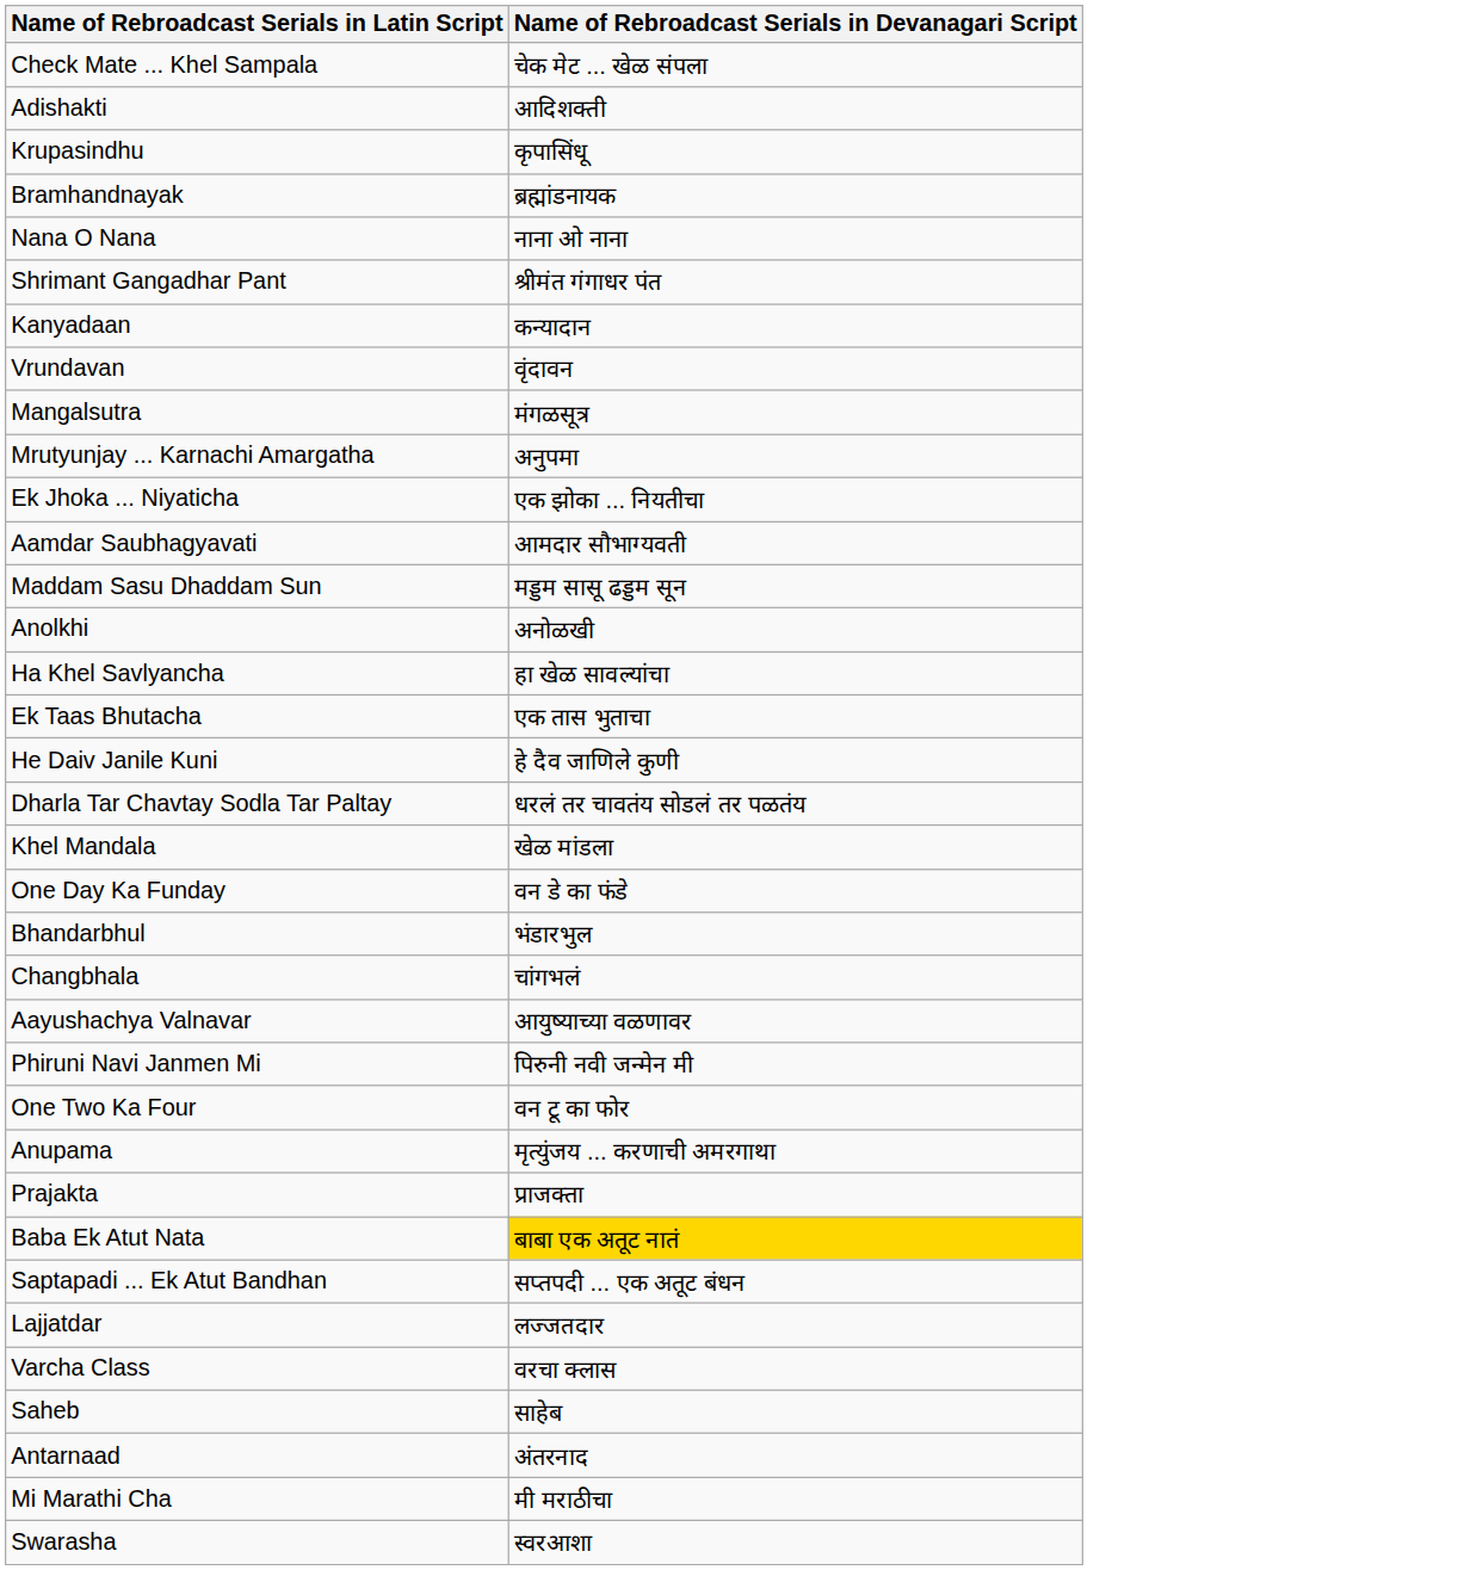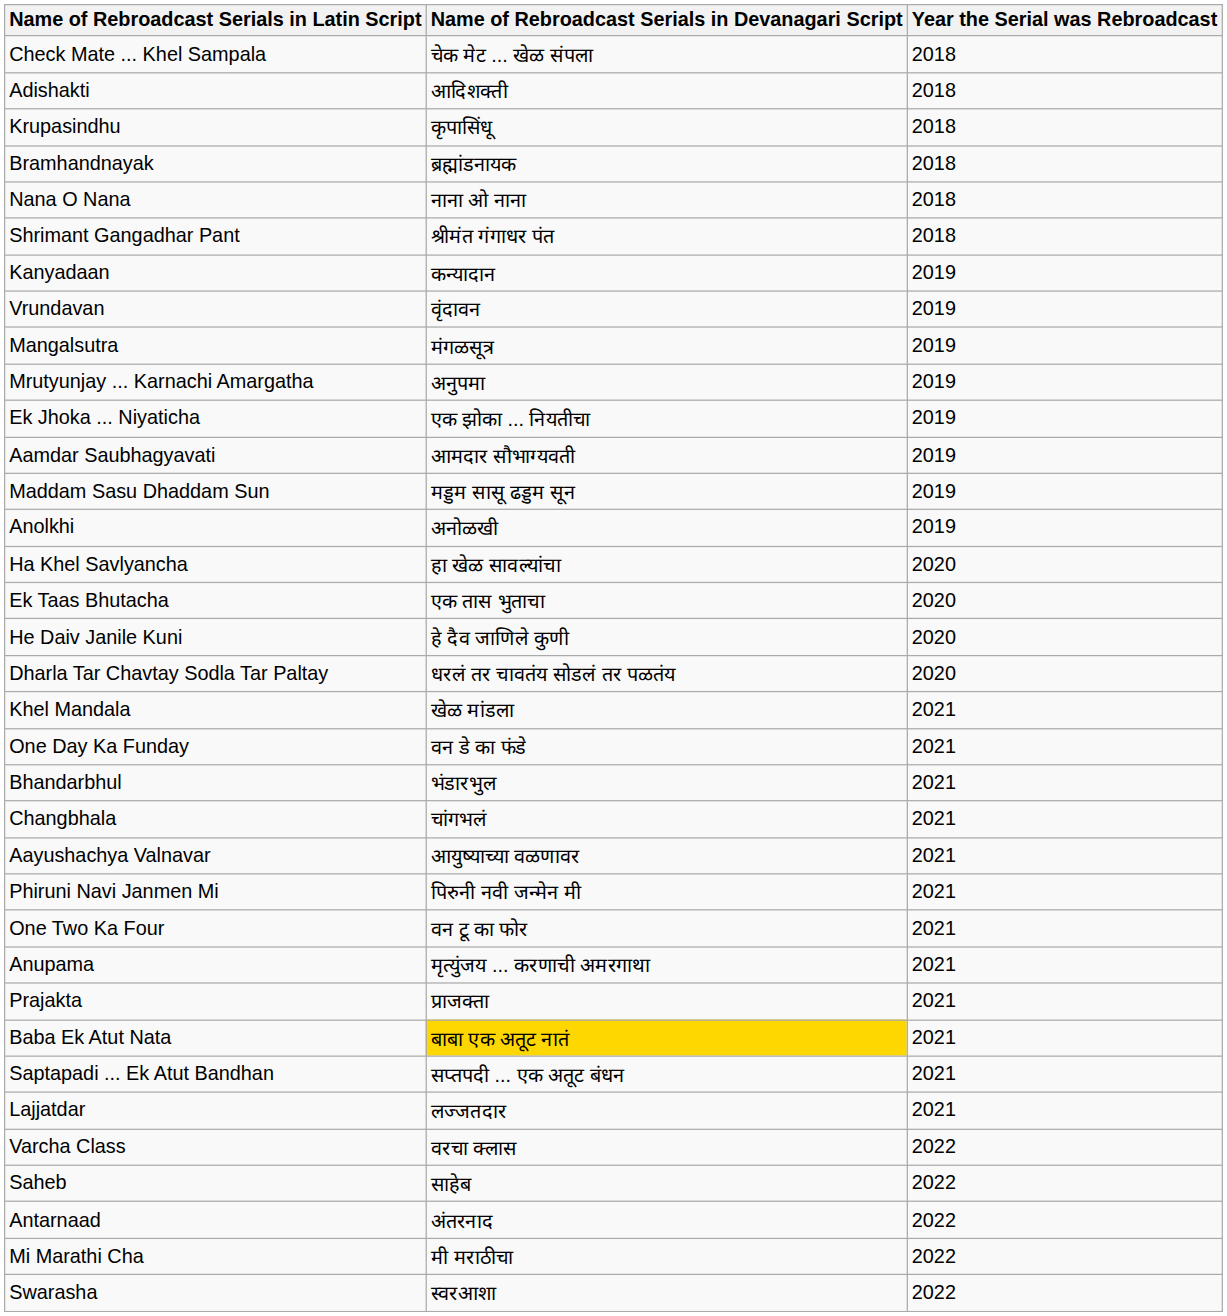+ column: Year the Serial was Rebroadcast | 2018 | 2018 | 2018 | 2018 | 2018 | 2018 | 2019 | 2019 | 2019 | 2019 | 2019 | 2019 | 2019 | 2019 | 2020 | 2020 | 2020 | 2020 | 2021 | 2021 | 2021 | 2021 | 2021 | 2021 | 2021 | 2021 | 2021 | 2021 | 2021 | 2021 | 2022 | 2022 | 2022 | 2022 | 2022
